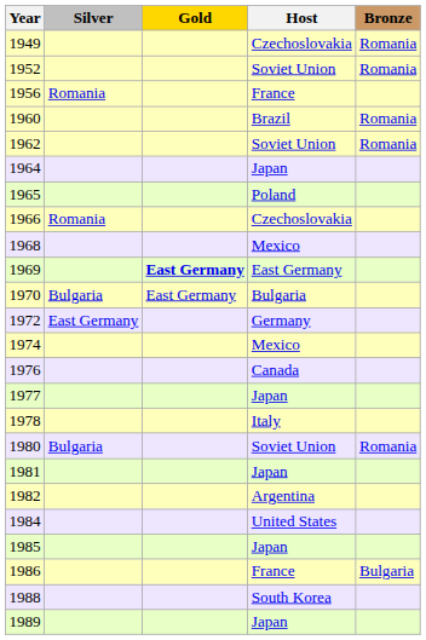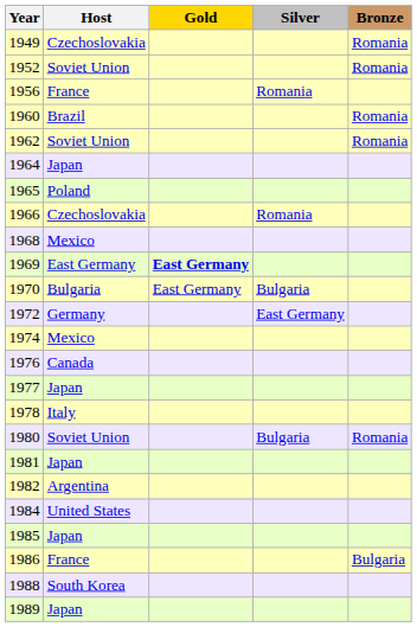columns swapped: Host <-> Silver
